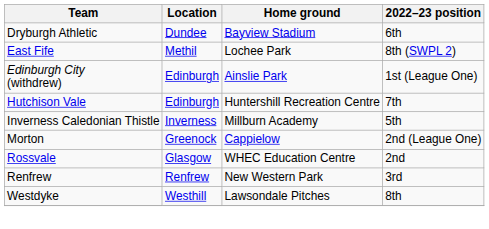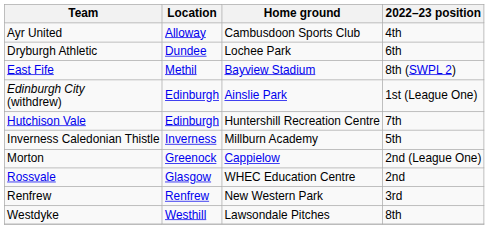+ row: Ayr United | Alloway | Cambusdoon Sports Club | 4th
Dryburgh Athletic | Home ground: Bayview Stadium -> Lochee Park
East Fife | Home ground: Lochee Park -> Bayview Stadium
